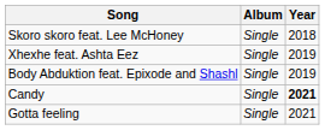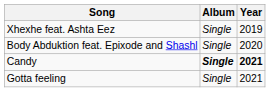- row: Skoro skoro feat. Lee McHoney | Single | 2018
Body Abduktion feat. Epixode and Shashl | Year: 2019 -> 2020
Candy | Album: normal -> bold
